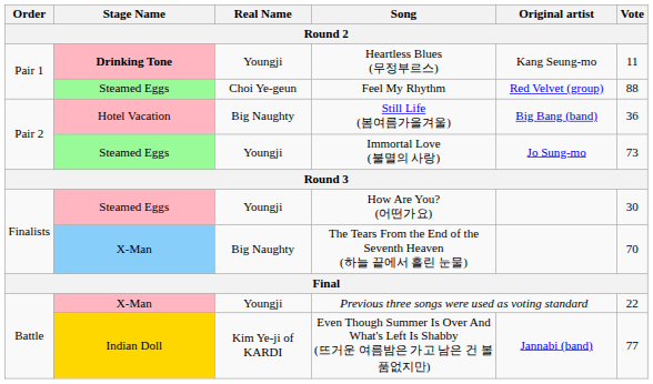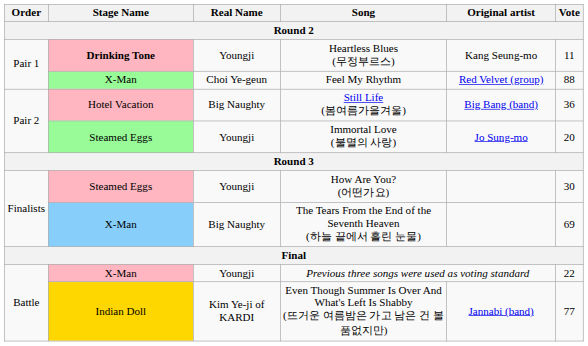Feel My Rhythm | Stage Name: Steamed Eggs -> X-Man
Immortal Love (불멸의 사랑) | Vote: 73 -> 20
The Tears From the End of the Seventh Heaven (하늘 끝에서 흘린 눈물) | Vote: 70 -> 69
